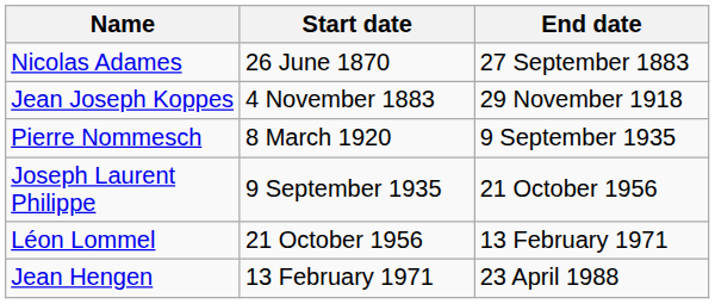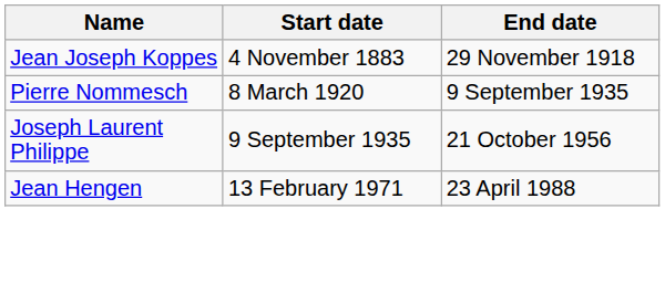- row: Nicolas Adames | 26 June 1870 | 27 September 1883
- row: Léon Lommel | 21 October 1956 | 13 February 1971
